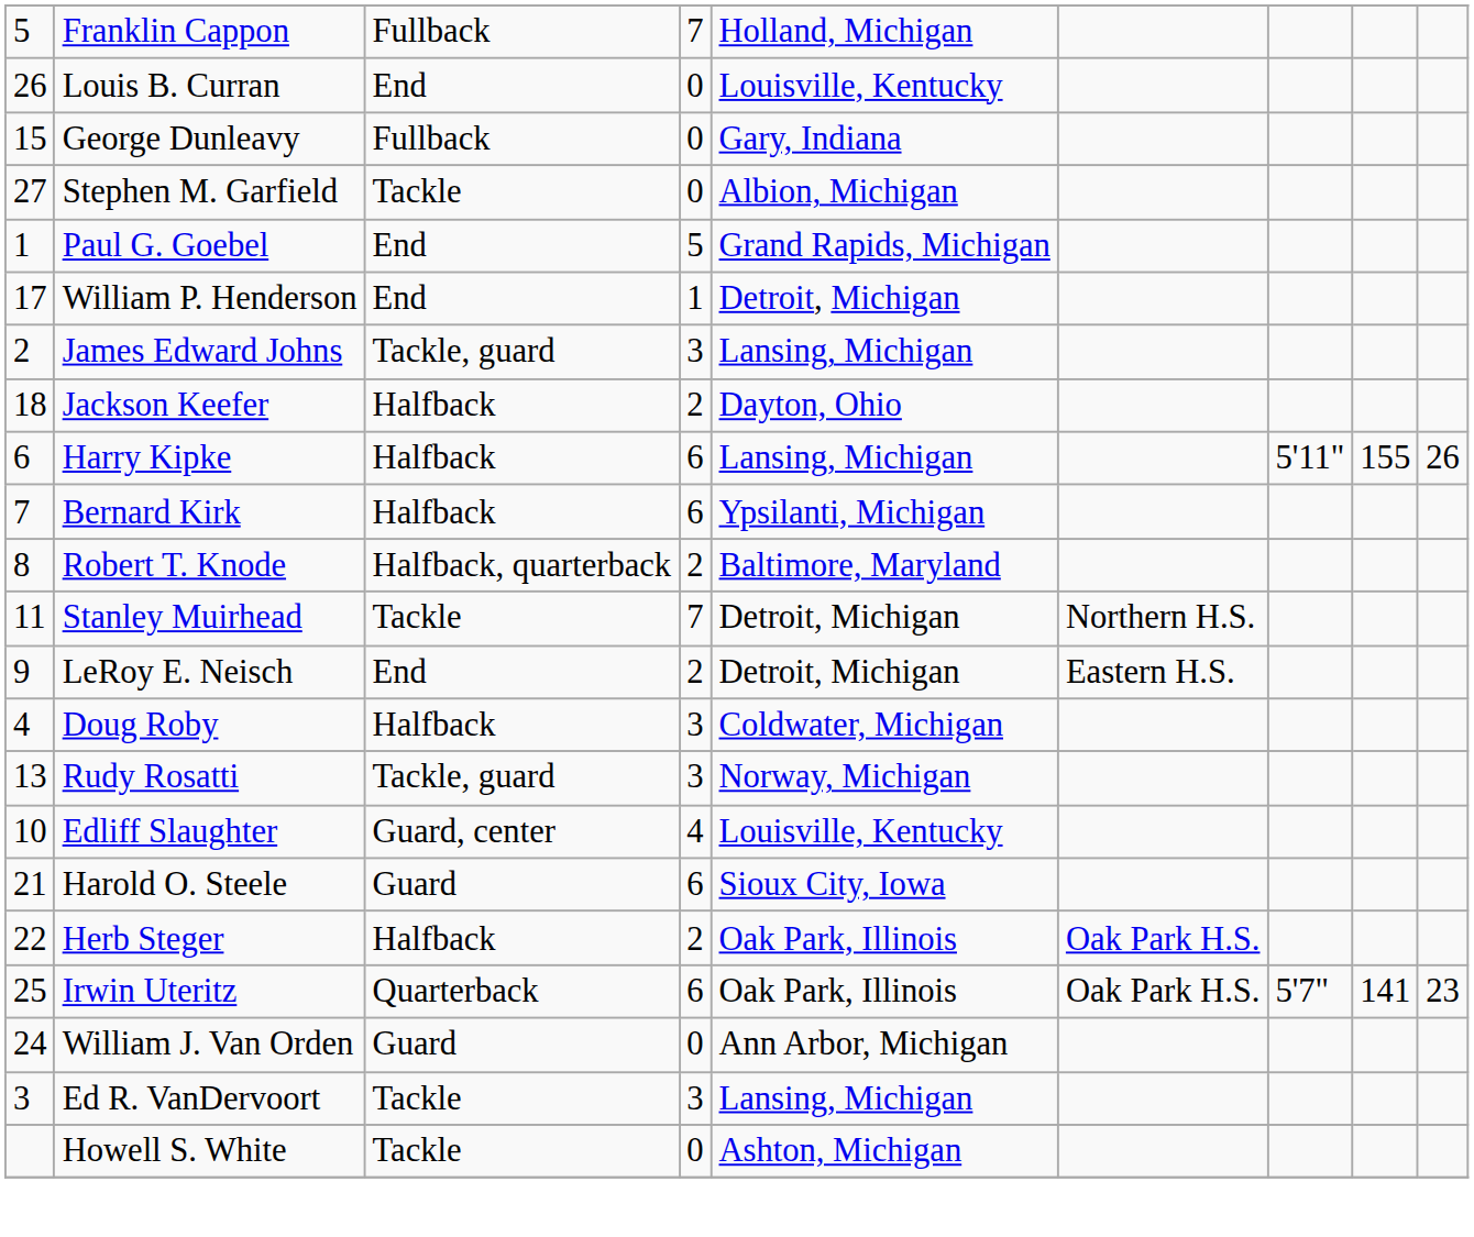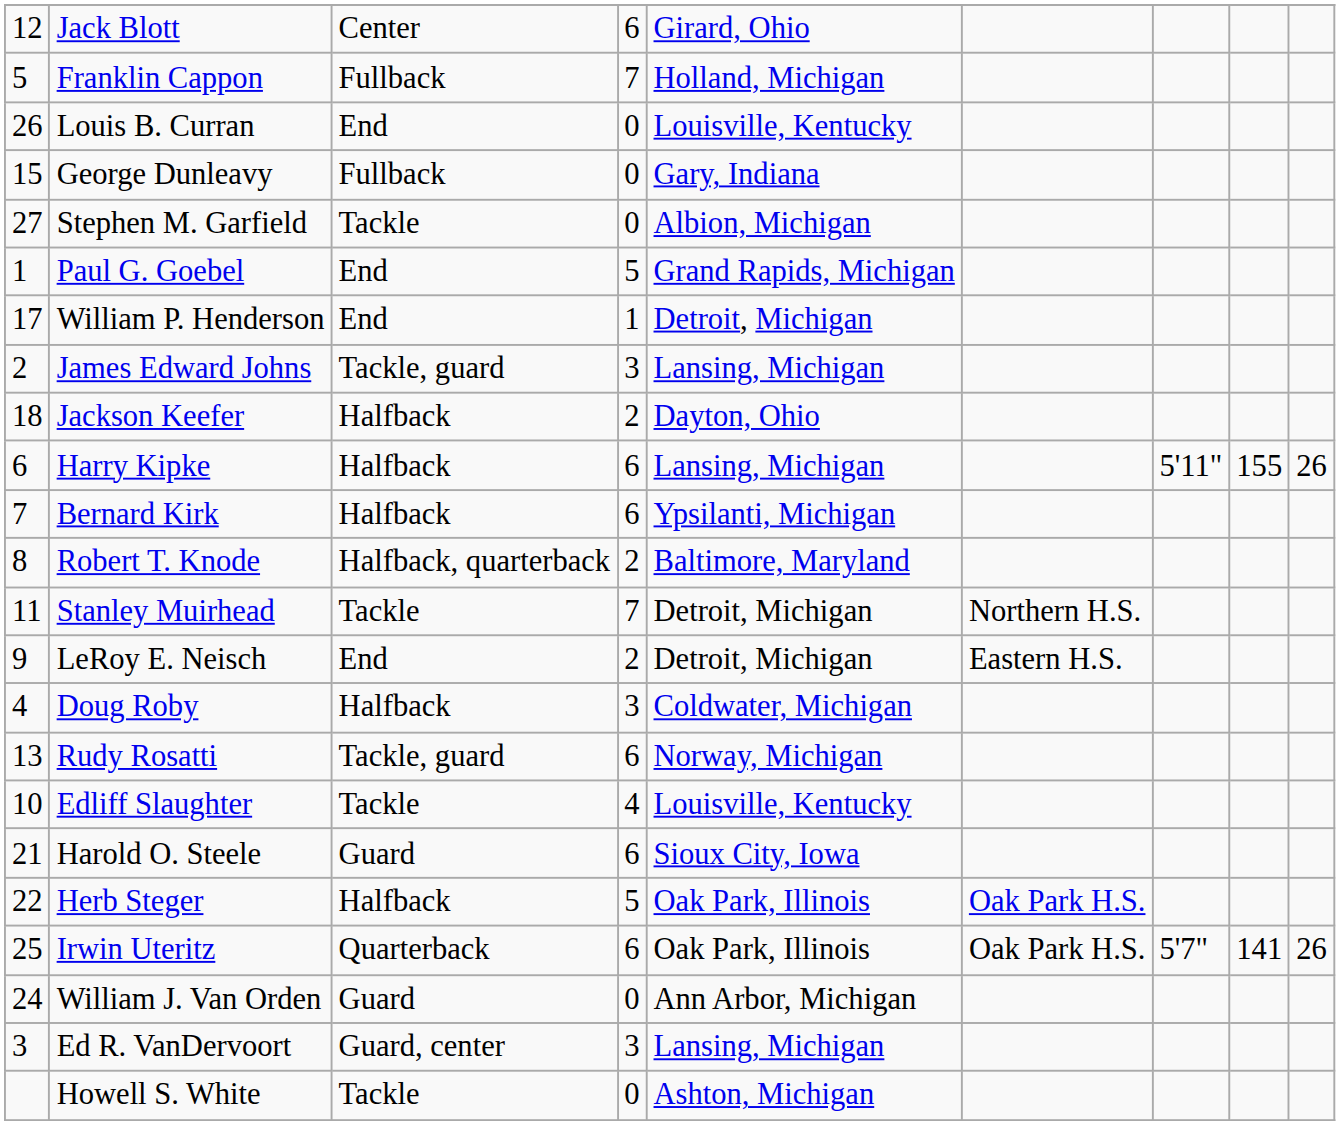+ row: 12 | Jack Blott | Center | 6 | Girard, Ohio
Rudy Rosatti | column 4: 3 -> 6
Edliff Slaughter | column 3: Guard, center -> Tackle
Herb Steger | column 4: 2 -> 5
Irwin Uteritz | column 9: 23 -> 26
Ed R. VanDervoort | column 3: Tackle -> Guard, center
